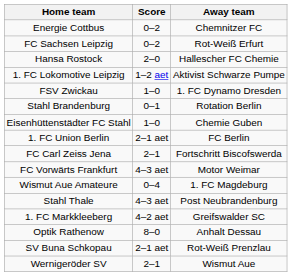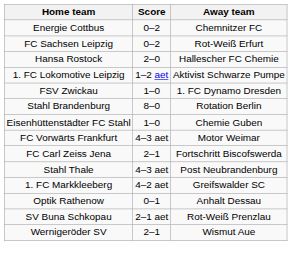Stahl Brandenburg | Score: 0–1 -> 8–0
- row: 1. FC Union Berlin | 2–1 aet | FC Berlin
rows swapped: FC Vorwärts Frankfurt <-> FC Carl Zeiss Jena
- row: Wismut Aue Amateure | 0–4 | 1. FC Magdeburg
Optik Rathenow | Score: 8–0 -> 0–1
